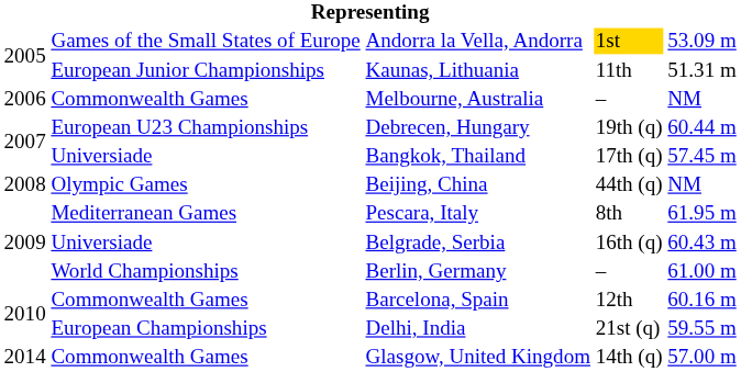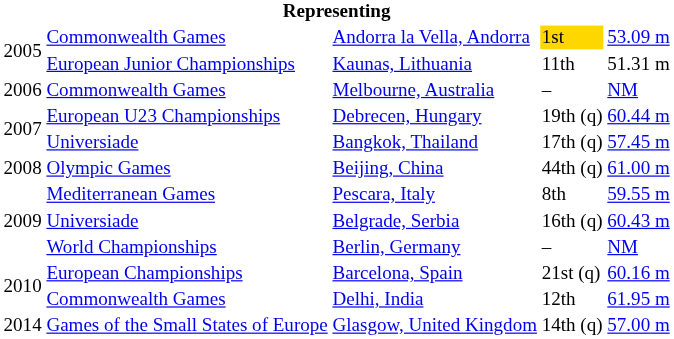Andorra la Vella, Andorra | column 2: Games of the Small States of Europe -> Commonwealth Games
Beijing, China | column 5: NM -> 61.00 m
Pescara, Italy | column 5: 61.95 m -> 59.55 m
Berlin, Germany | column 5: 61.00 m -> NM
Barcelona, Spain | column 2: Commonwealth Games -> European Championships
Barcelona, Spain | column 4: 12th -> 21st (q)
Delhi, India | column 2: European Championships -> Commonwealth Games
Delhi, India | column 4: 21st (q) -> 12th
Delhi, India | column 5: 59.55 m -> 61.95 m
Glasgow, United Kingdom | column 2: Commonwealth Games -> Games of the Small States of Europe
